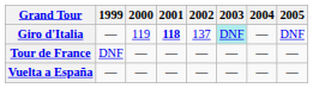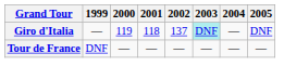Giro d'Italia | 2001: bold -> normal
- row: Vuelta a España | — | — | — | — | — | — | —
